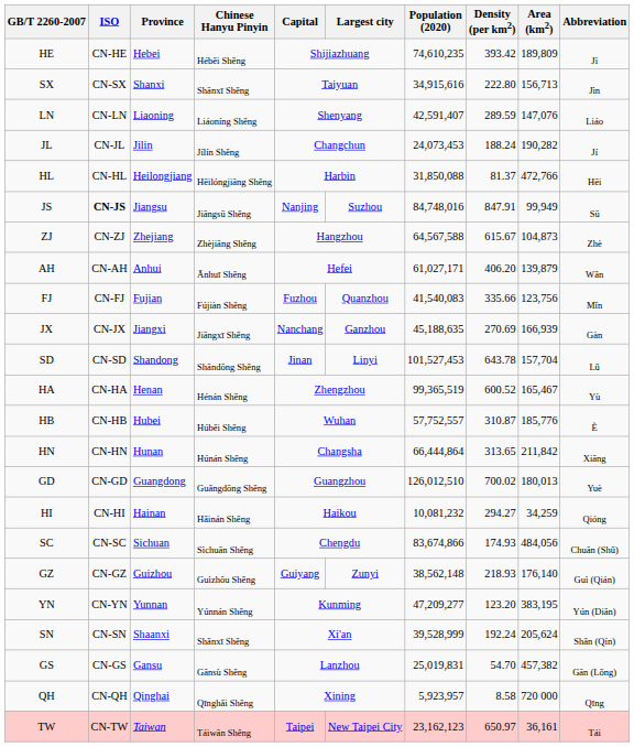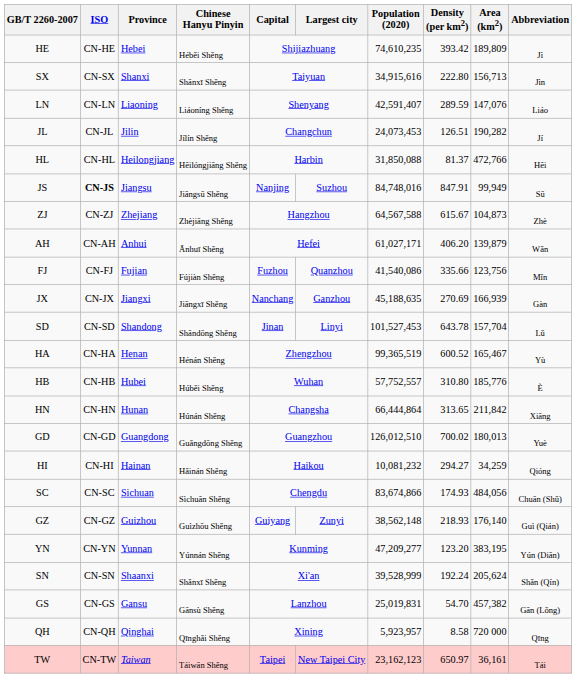JL | Density (per km2): 188.24 -> 126.51
FJ | Population (2020): 41,540,083 -> 41,540,086
HB | Density (per km2): 310.87 -> 310.80
